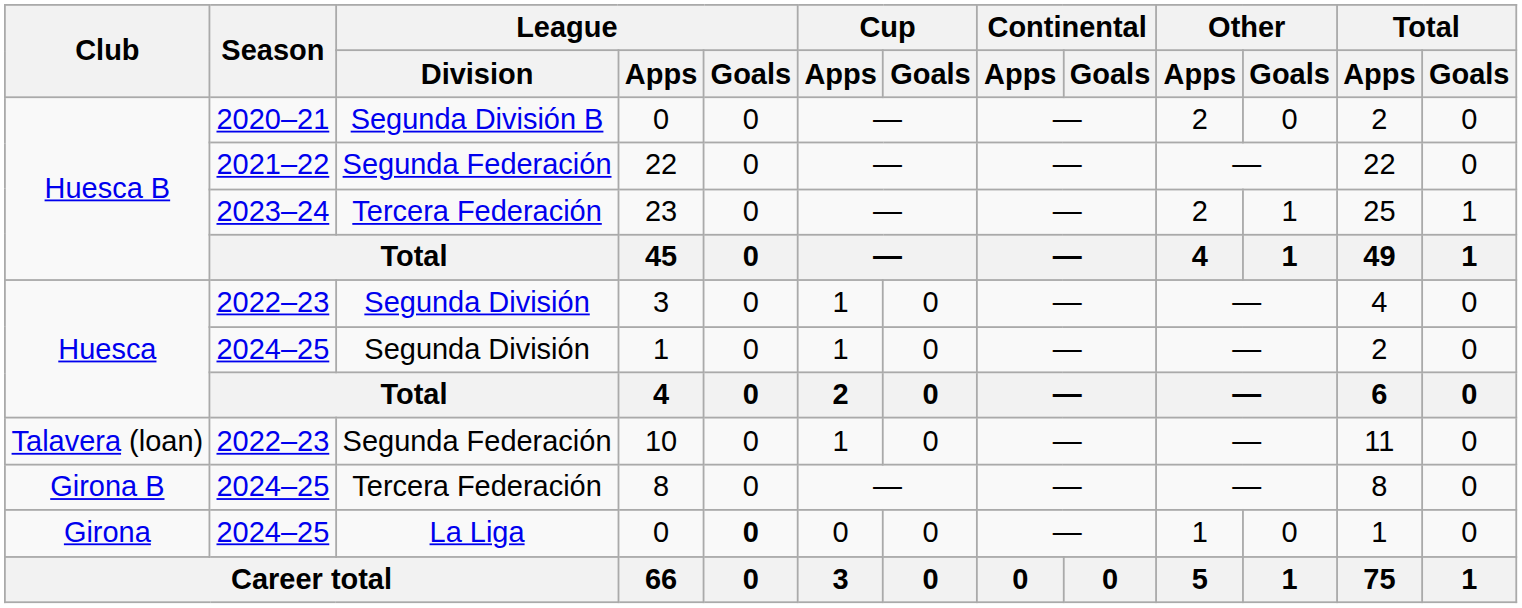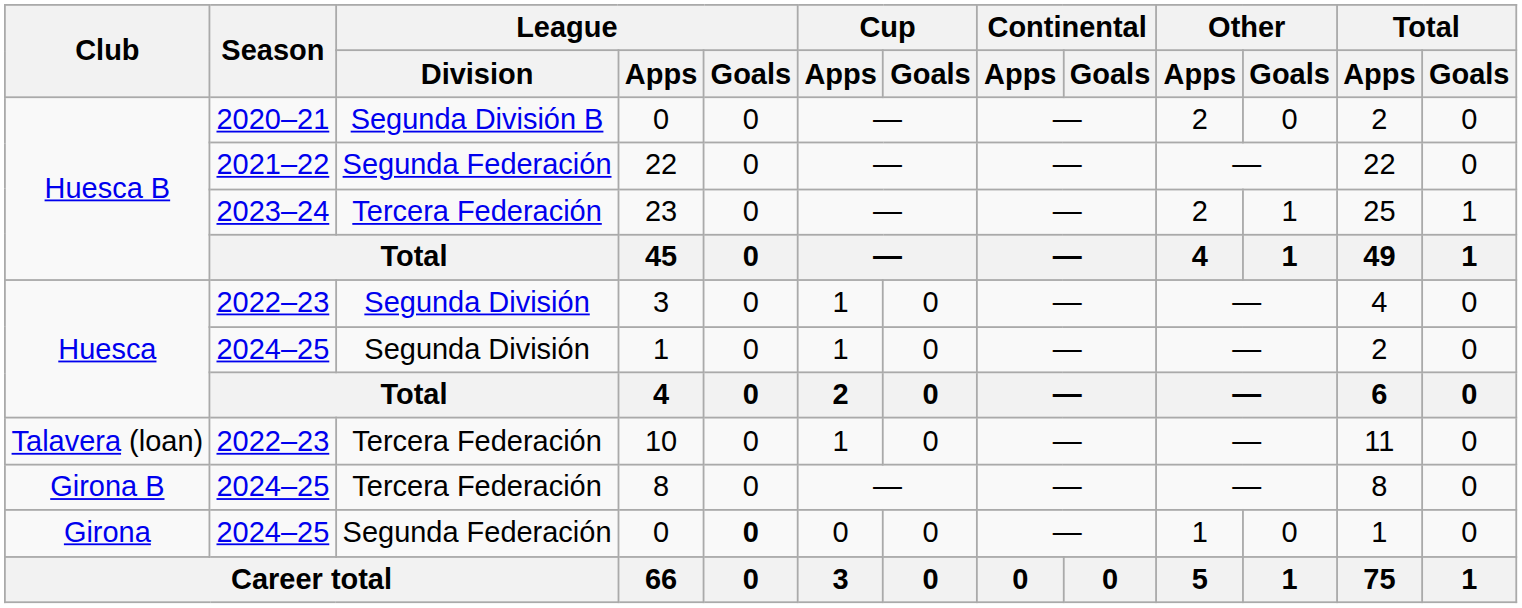10 | League / Division: Segunda Federación -> Tercera Federación
Girona / 0 | League / Division: La Liga -> Segunda Federación
